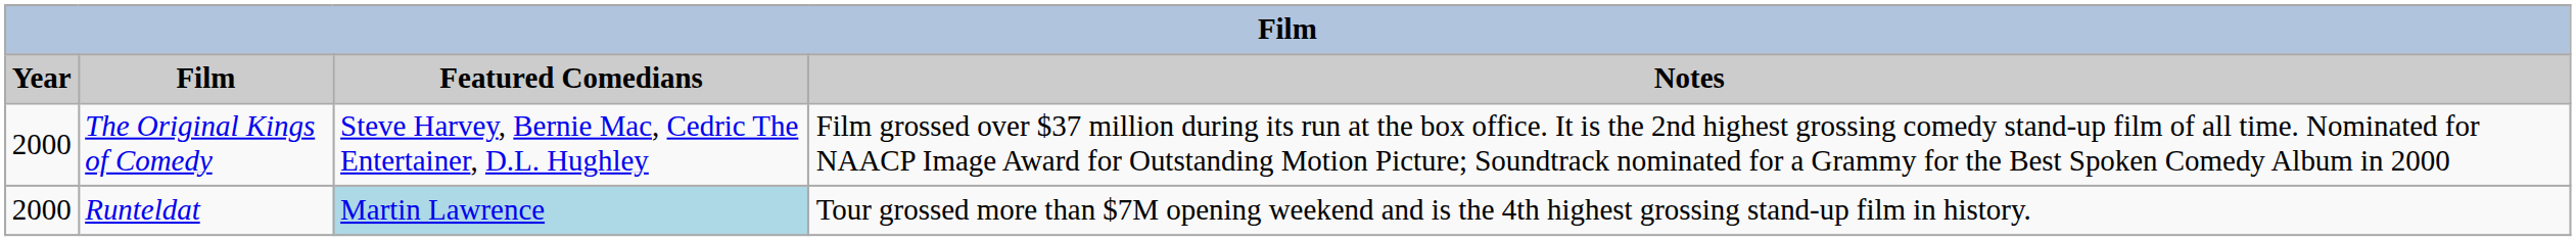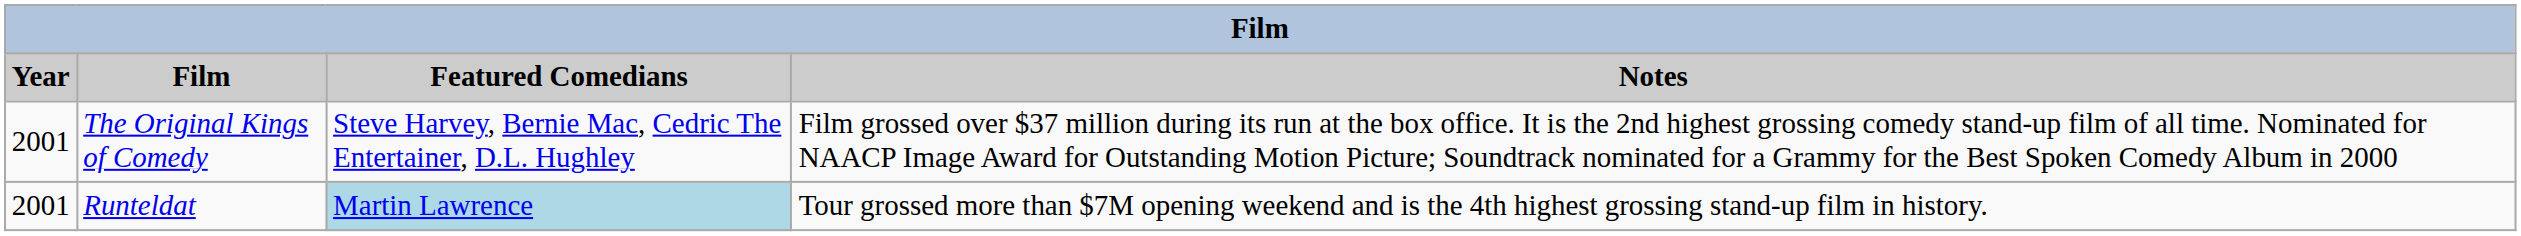The Original Kings of Comedy | Year: 2000 -> 2001
Runteldat | Year: 2000 -> 2001
